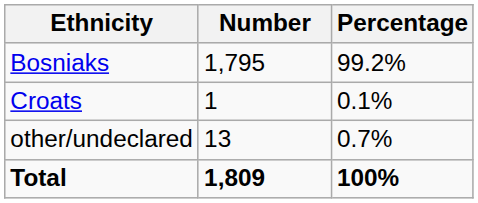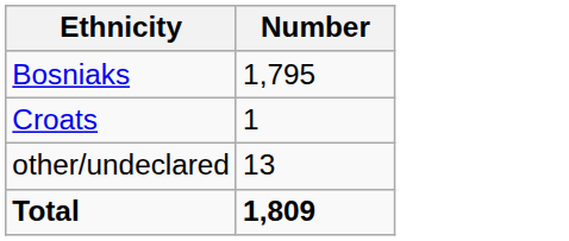- column: Percentage | 99.2% | 0.1% | 0.7% | 100%
